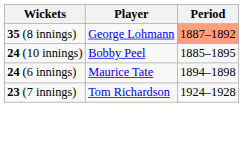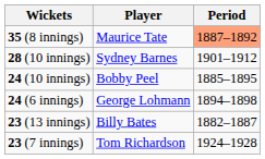35 (8 innings) | Player: George Lohmann -> Maurice Tate
+ row: 28 (10 innings) | Sydney Barnes | 1901–1912
24 (6 innings) | Player: Maurice Tate -> George Lohmann
+ row: 23 (13 innings) | Billy Bates | 1882–1887
